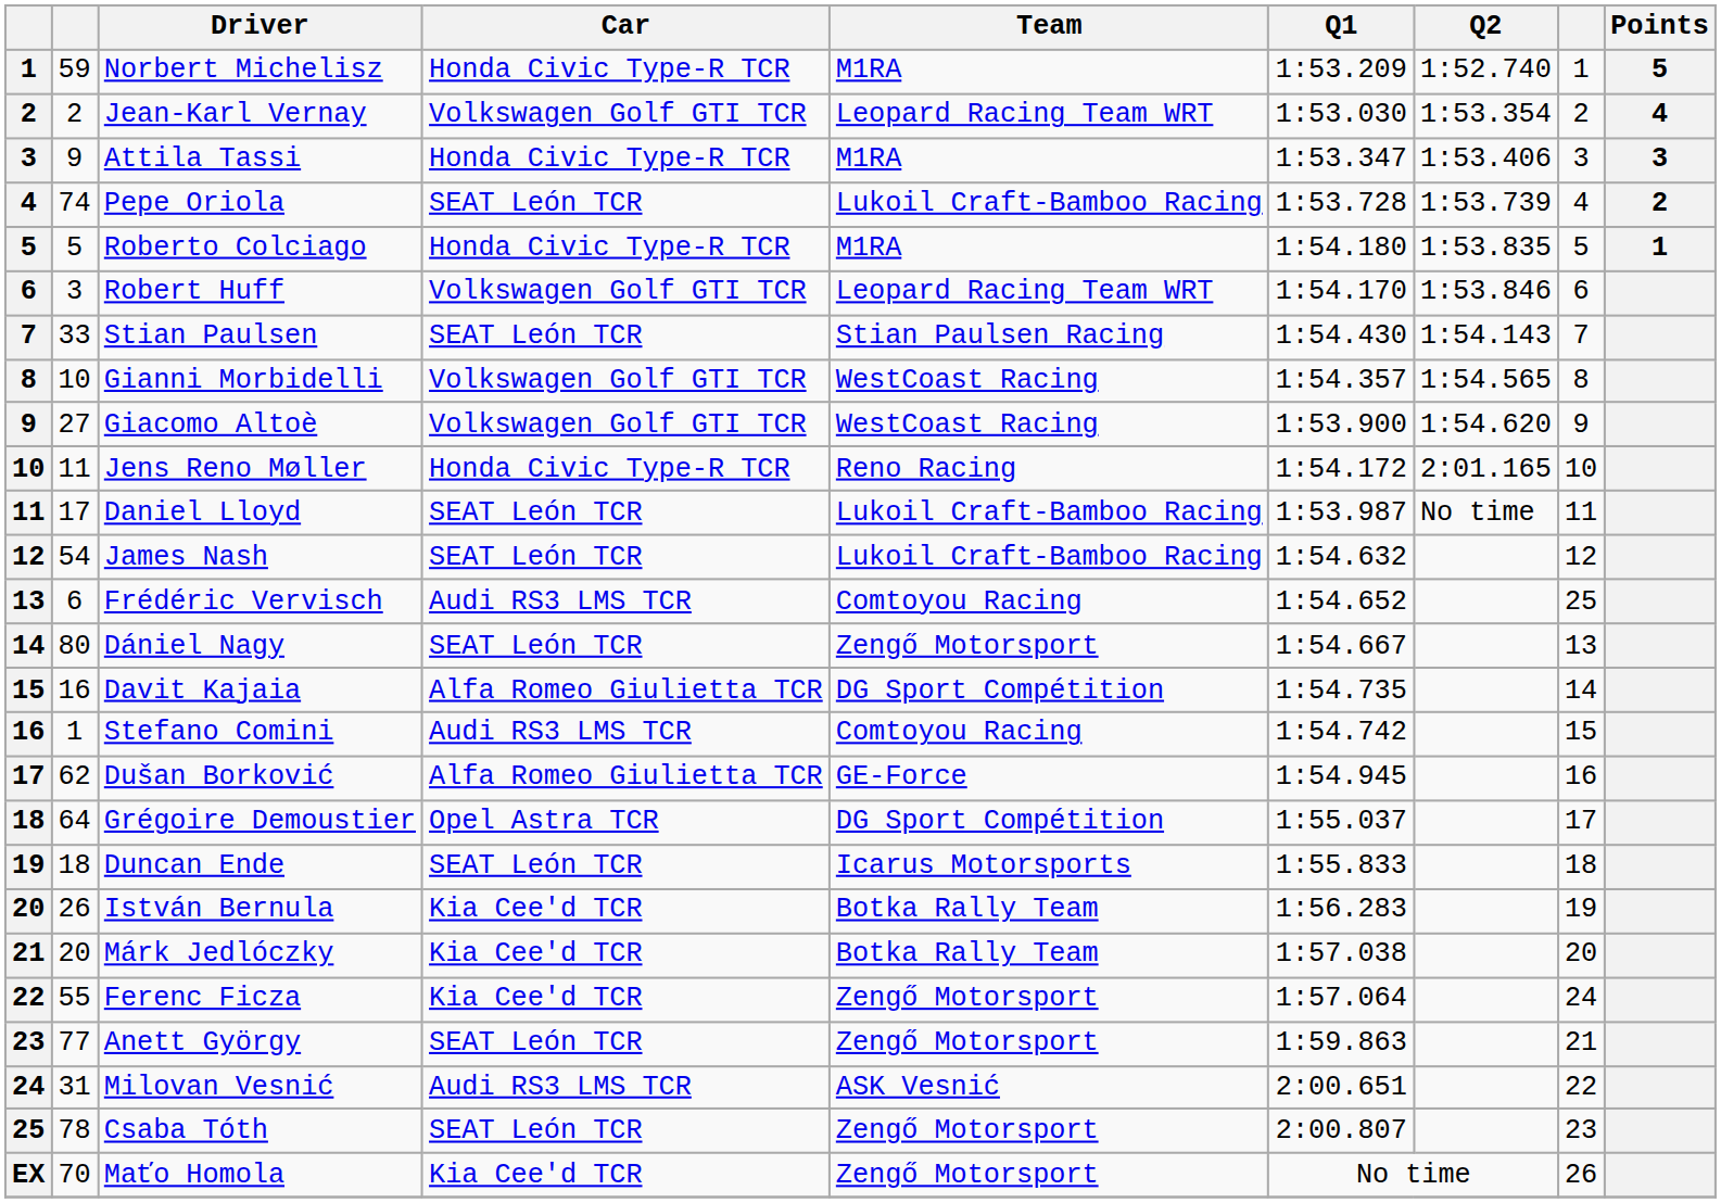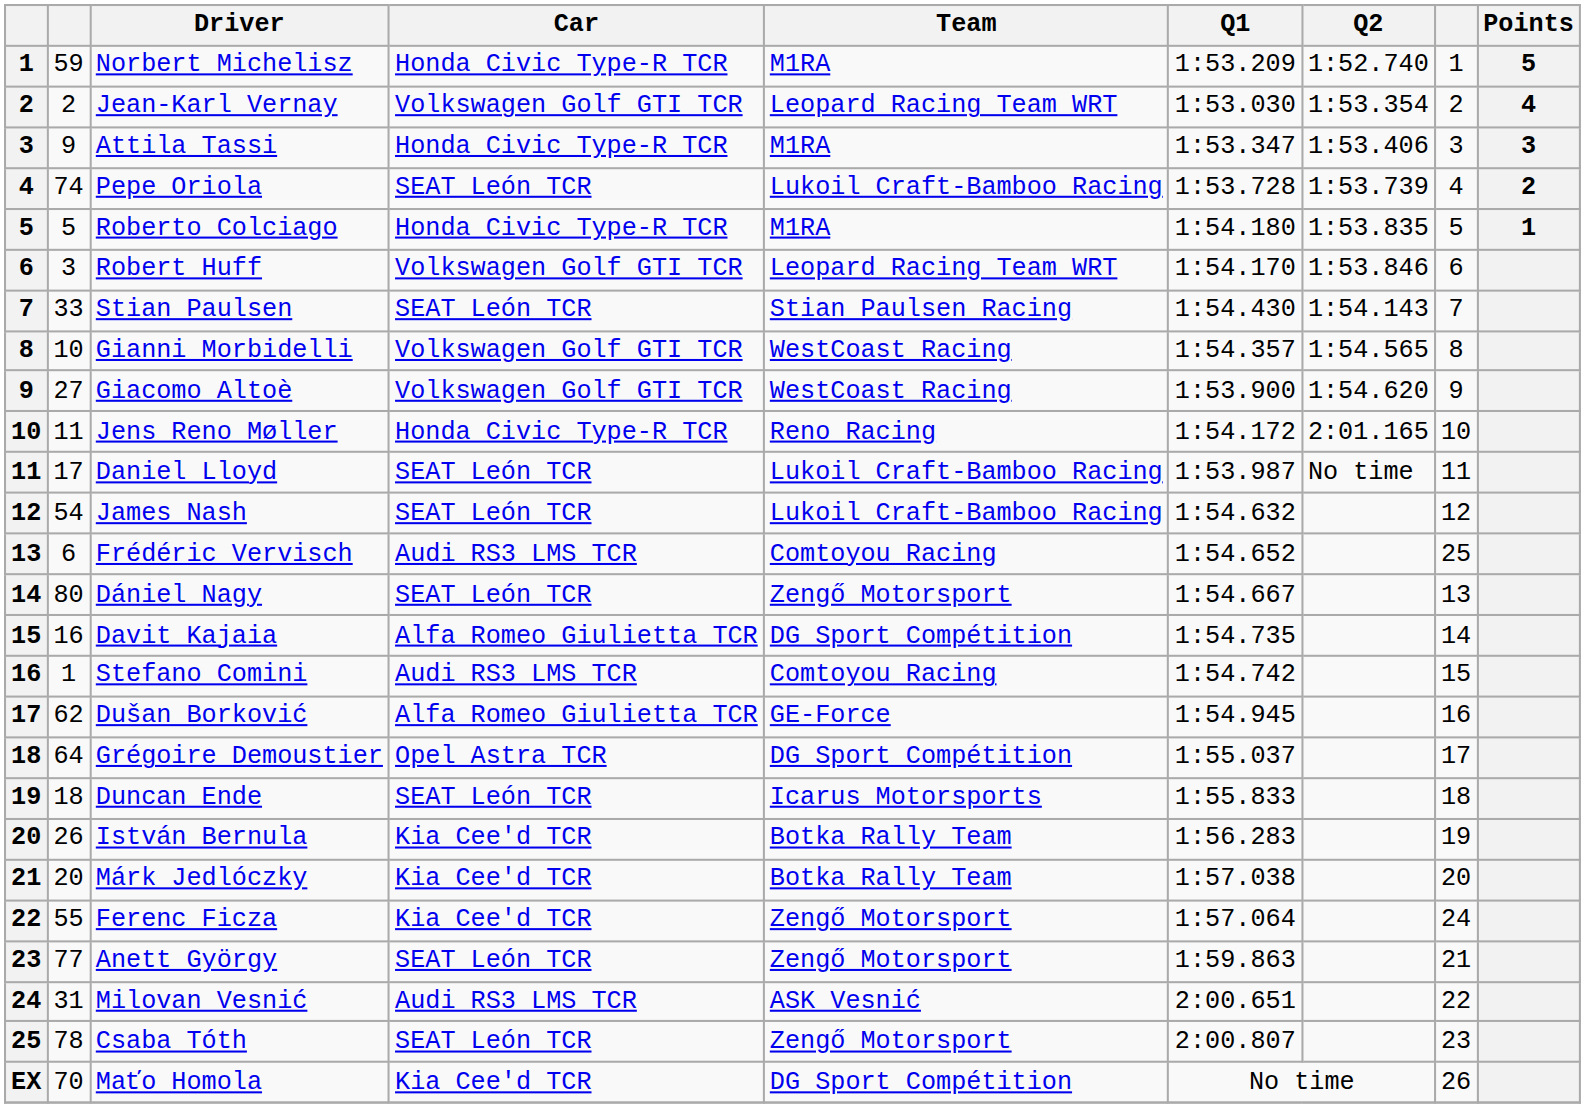Maťo Homola | Team: Zengő Motorsport -> DG Sport Compétition
